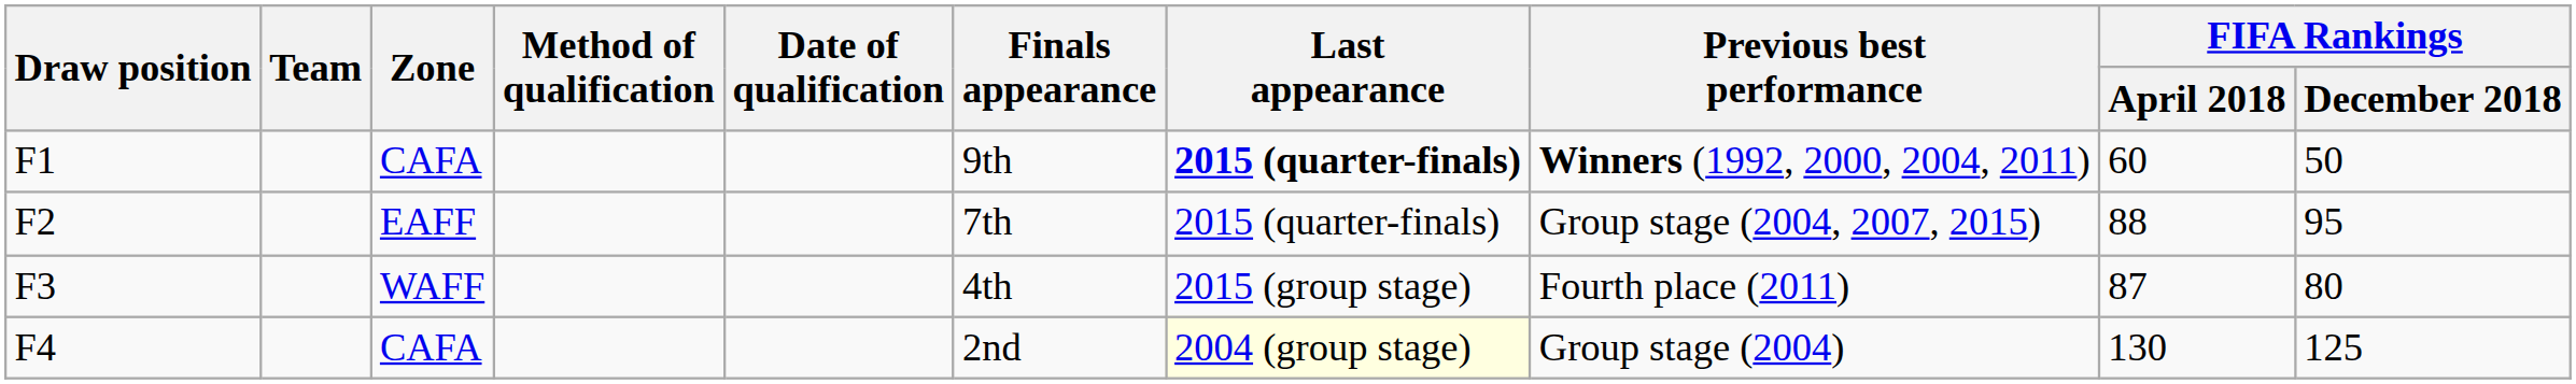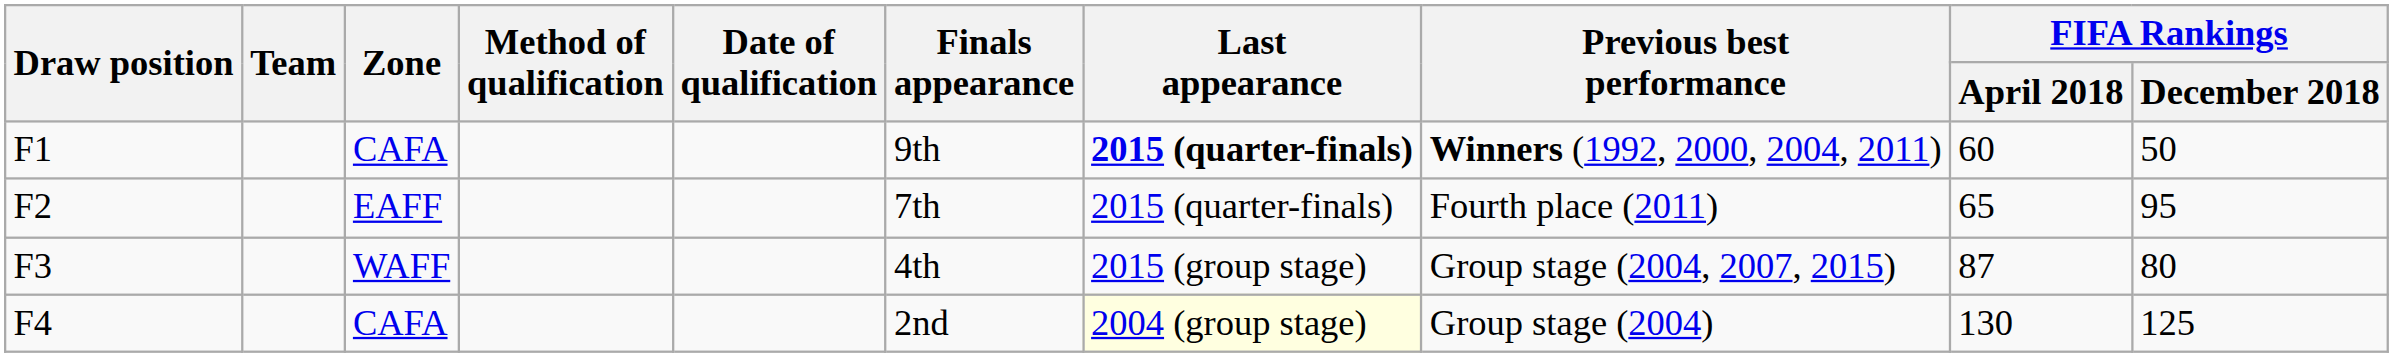F2 | Previous best performance: Group stage (2004, 2007, 2015) -> Fourth place (2011)
F2 | FIFA Rankings / April 2018: 88 -> 65
F3 | Previous best performance: Fourth place (2011) -> Group stage (2004, 2007, 2015)
